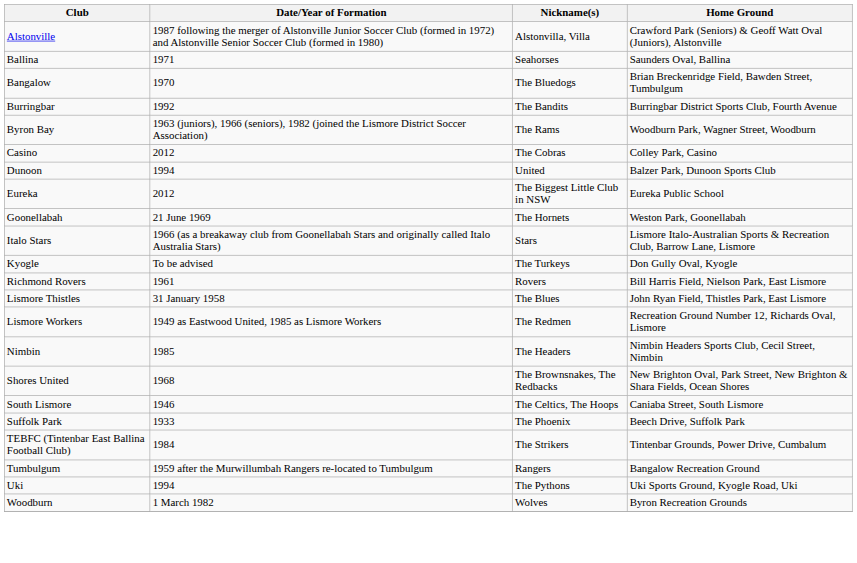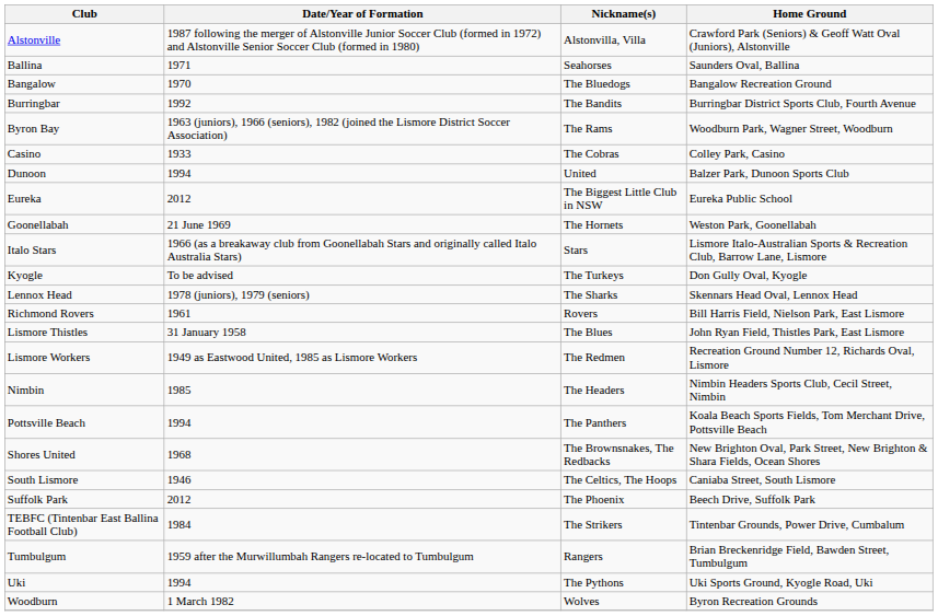Bangalow | Home Ground: Brian Breckenridge Field, Bawden Street, Tumbulgum -> Bangalow Recreation Ground
Casino | Date/Year of Formation: 2012 -> 1933
+ row: Lennox Head | 1978 (juniors), 1979 (seniors) | The Sharks | Skennars Head Oval, Lennox Head
+ row: Pottsville Beach | 1994 | The Panthers | Koala Beach Sports Fields, Tom Merchant Drive, Pottsville Beach
Suffolk Park | Date/Year of Formation: 1933 -> 2012
Tumbulgum | Home Ground: Bangalow Recreation Ground -> Brian Breckenridge Field, Bawden Street, Tumbulgum
